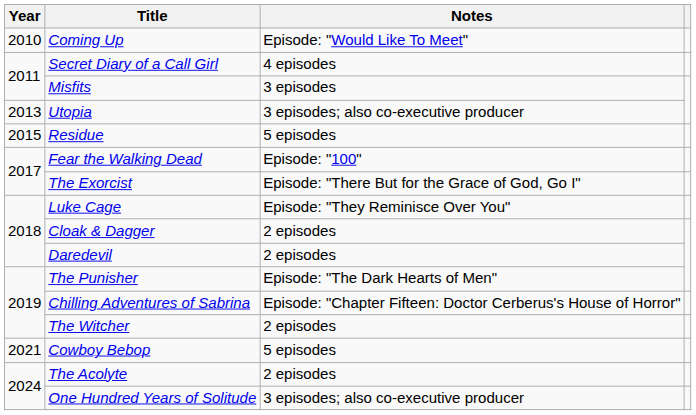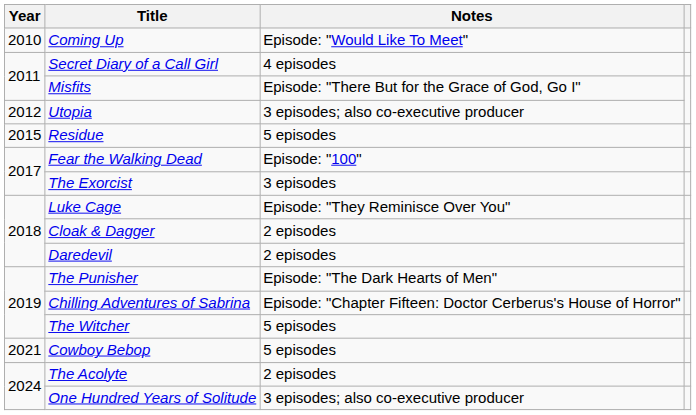Misfits | Notes: 3 episodes -> Episode: "There But for the Grace of God, Go I"
Utopia | Year: 2013 -> 2012
The Exorcist | Notes: Episode: "There But for the Grace of God, Go I" -> 3 episodes
The Witcher | Notes: 2 episodes -> 5 episodes
